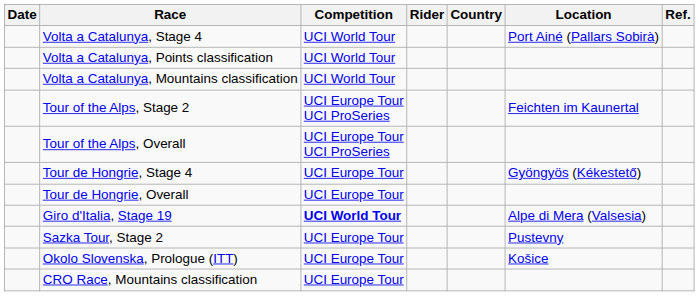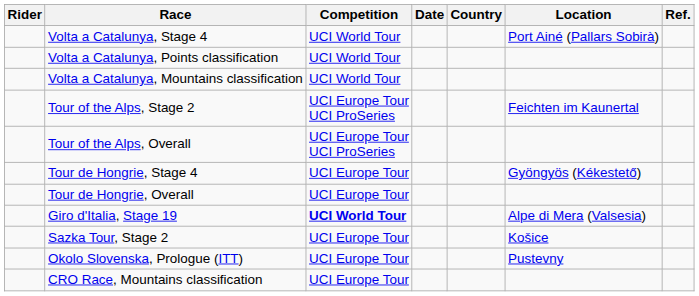columns swapped: Date <-> Rider
Sazka Tour, Stage 2 | Location: Pustevny -> Košice
Okolo Slovenska, Prologue (ITT) | Location: Košice -> Pustevny
